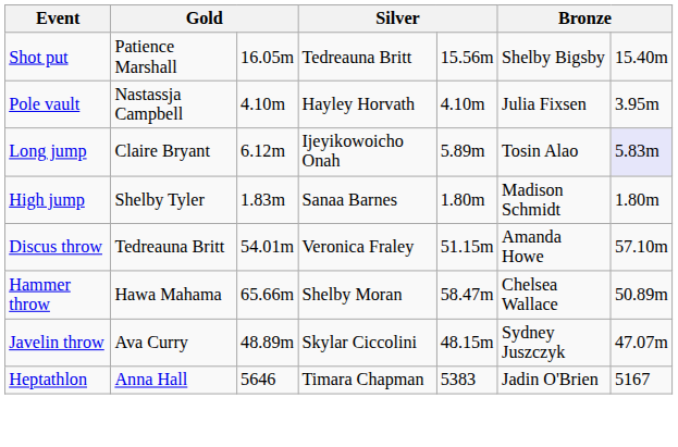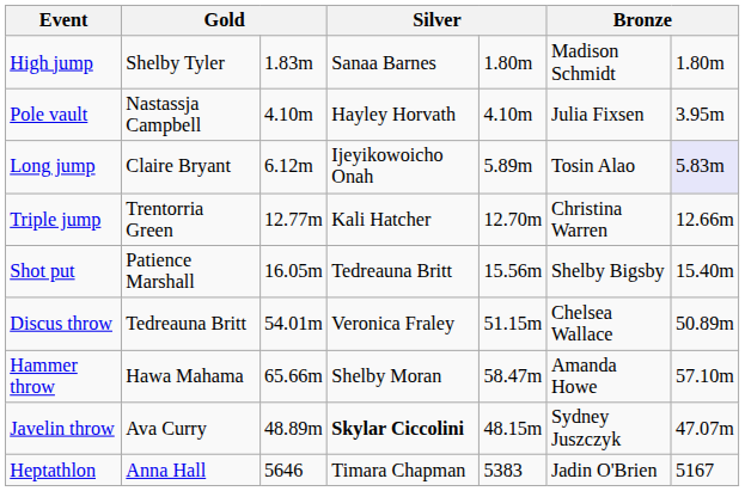rows swapped: High jump <-> Shot put
+ row: Triple jump | Trentorria Green | 12.77m | Kali Hatcher | 12.70m | Christina Warren | 12.66m
Discus throw | column 6: Amanda Howe -> Chelsea Wallace
Discus throw | column 7: 57.10m -> 50.89m
Hammer throw | column 6: Chelsea Wallace -> Amanda Howe
Hammer throw | column 7: 50.89m -> 57.10m
Javelin throw | column 4: normal -> bold
